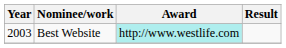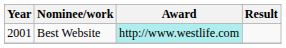Best Website | Year: 2003 -> 2001
